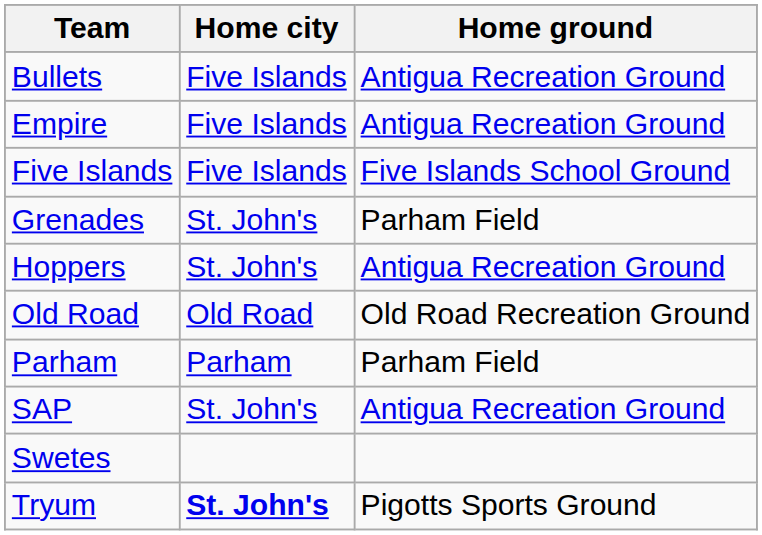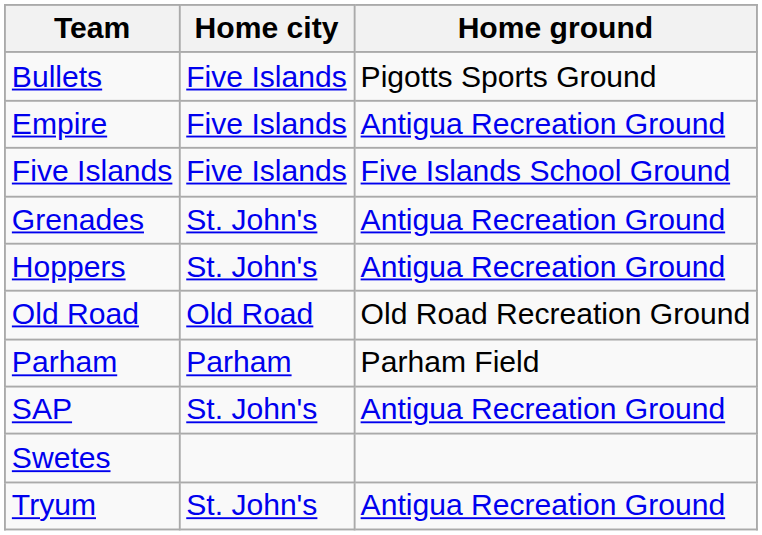Bullets | Home ground: Antigua Recreation Ground -> Pigotts Sports Ground
Grenades | Home ground: Parham Field -> Antigua Recreation Ground
Tryum | Home city: bold -> normal
Tryum | Home ground: Pigotts Sports Ground -> Antigua Recreation Ground
